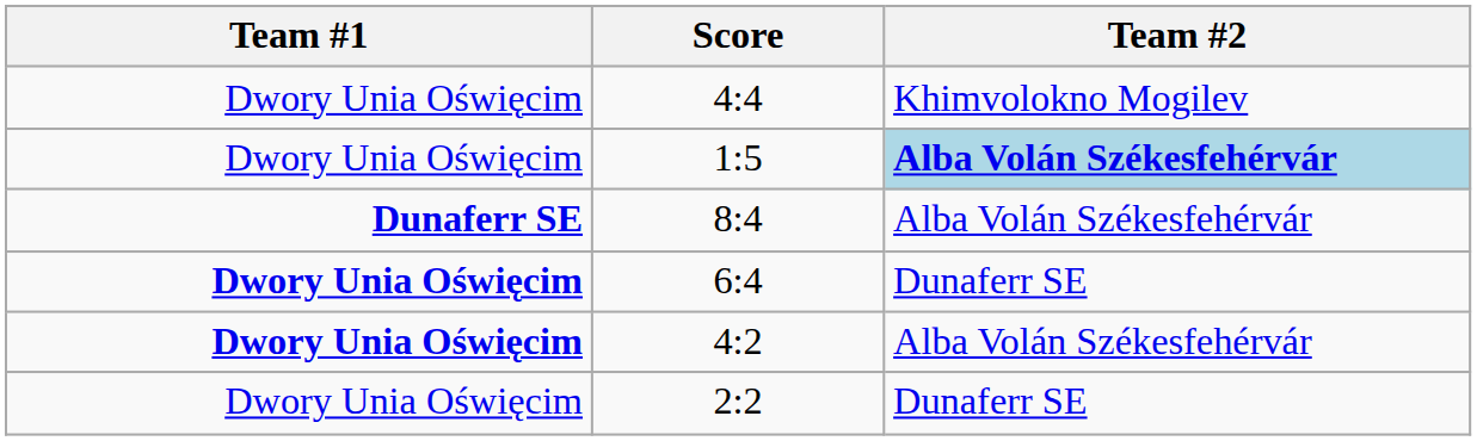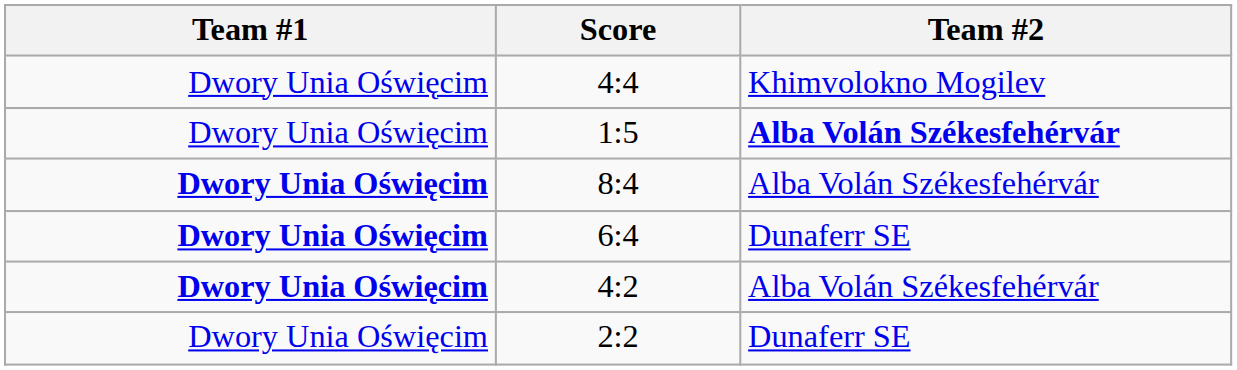1:5 | Team #2: lightblue background -> no background
8:4 | Team #1: Dunaferr SE -> Dwory Unia Oświęcim
